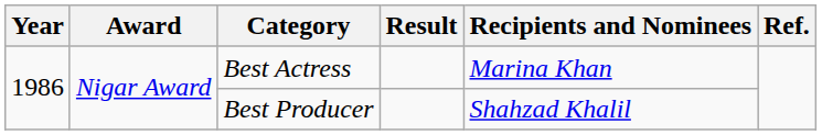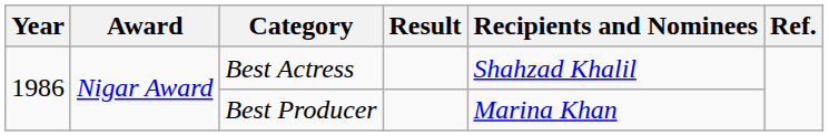Best Actress | Recipients and Nominees: Marina Khan -> Shahzad Khalil
Best Producer | Recipients and Nominees: Shahzad Khalil -> Marina Khan
